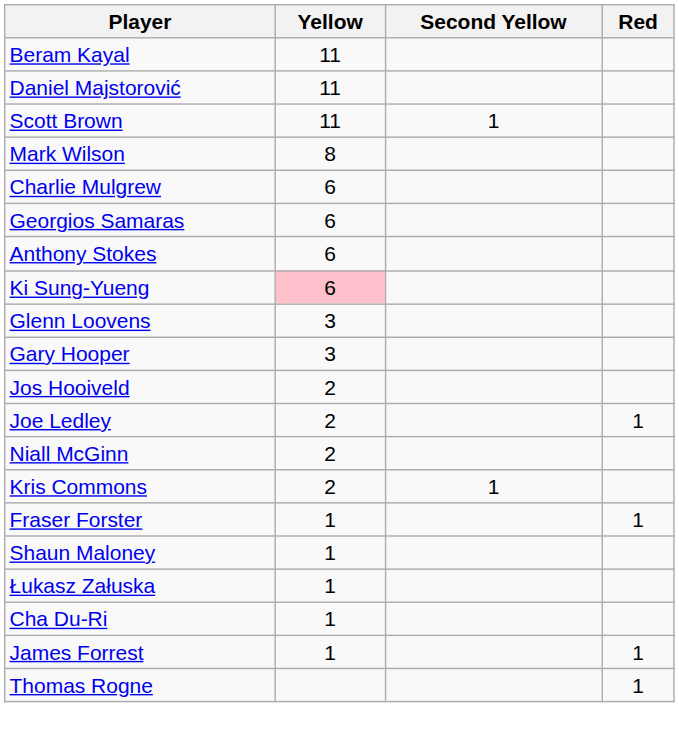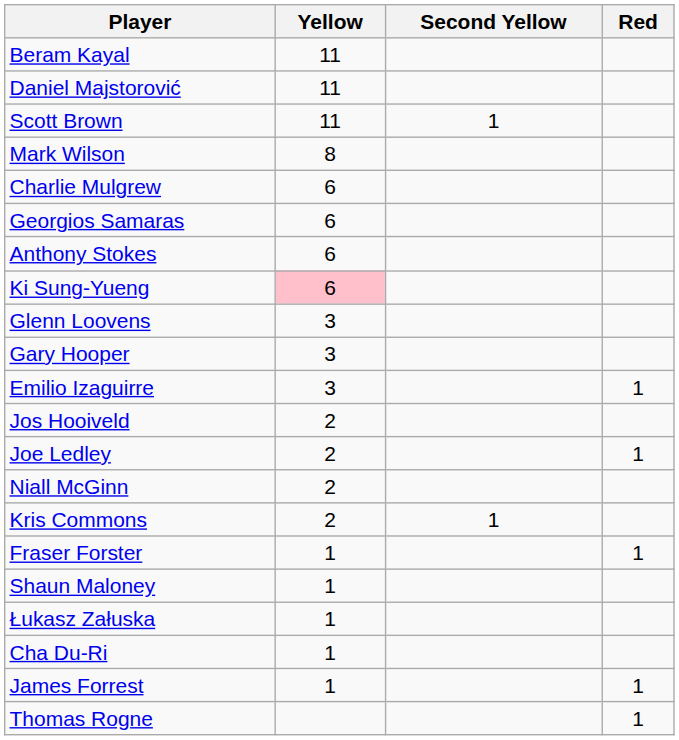+ row: Emilio Izaguirre | 3 | 1
